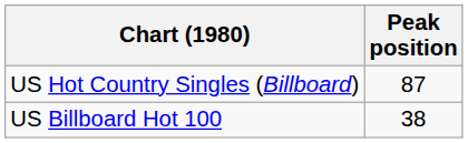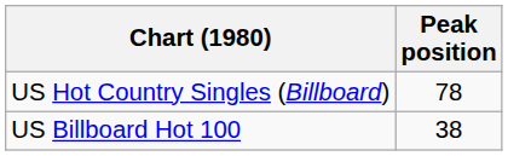US Hot Country Singles (Billboard) | Peak position: 87 -> 78
